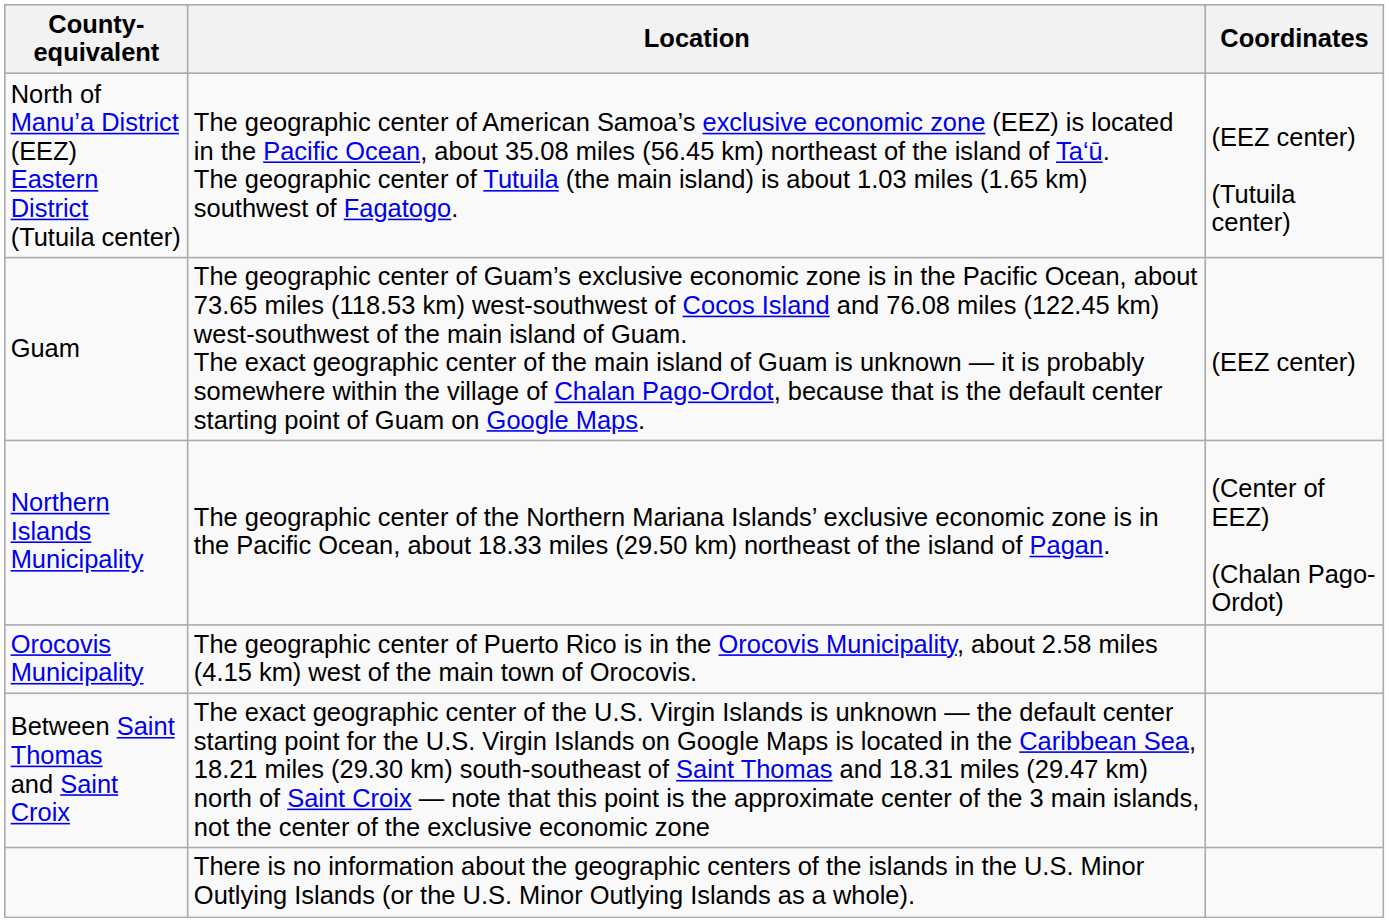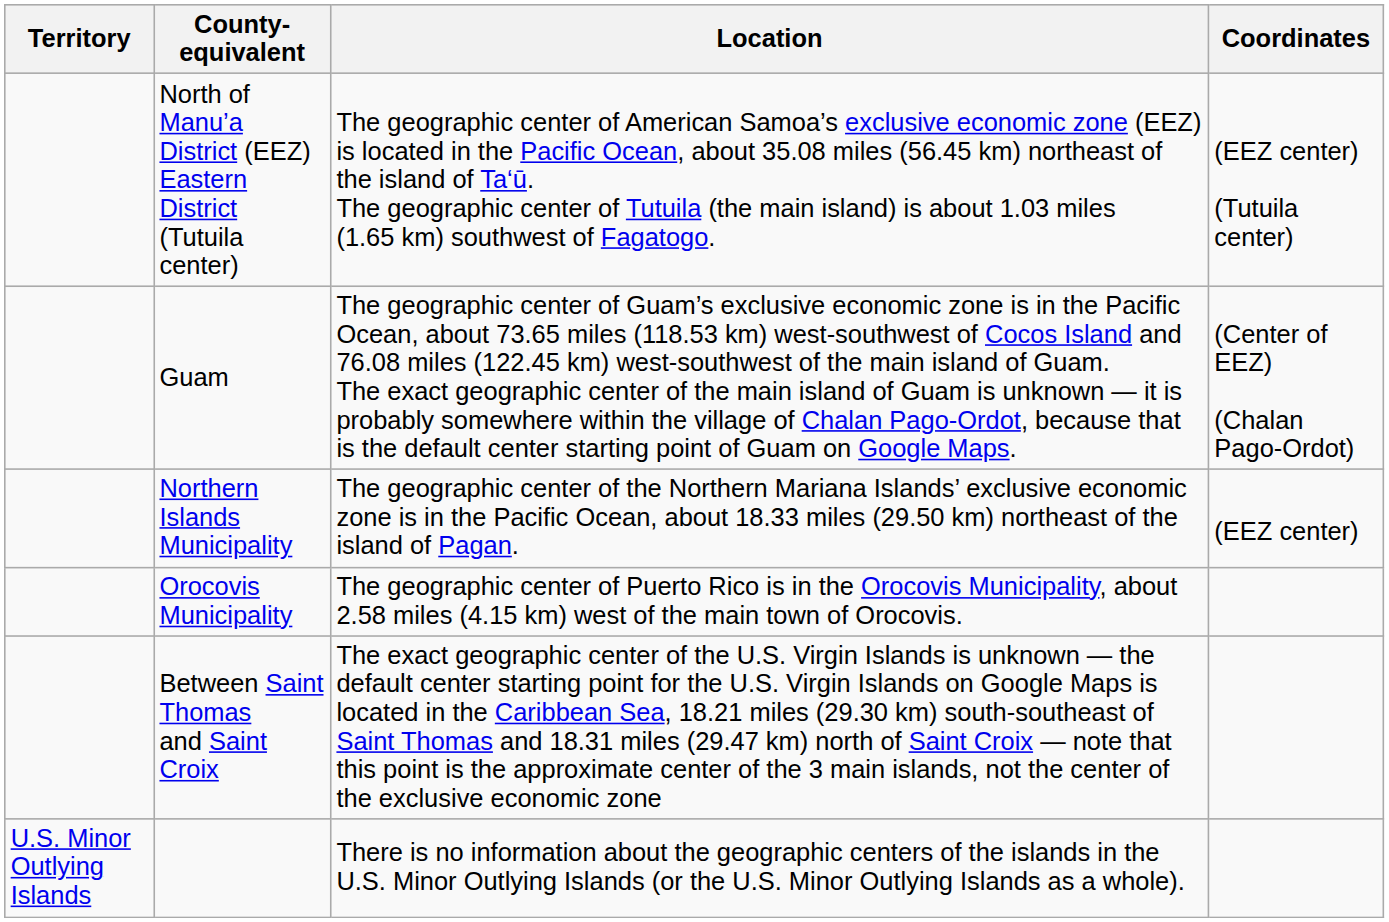+ column: Territory | U.S. Minor Outlying Islands
Guam | Coordinates: (EEZ center) -> (Center of EEZ) (Chalan Pago-Ordot)
Northern Islands Municipality | Coordinates: (Center of EEZ) (Chalan Pago-Ordot) -> (EEZ center)
